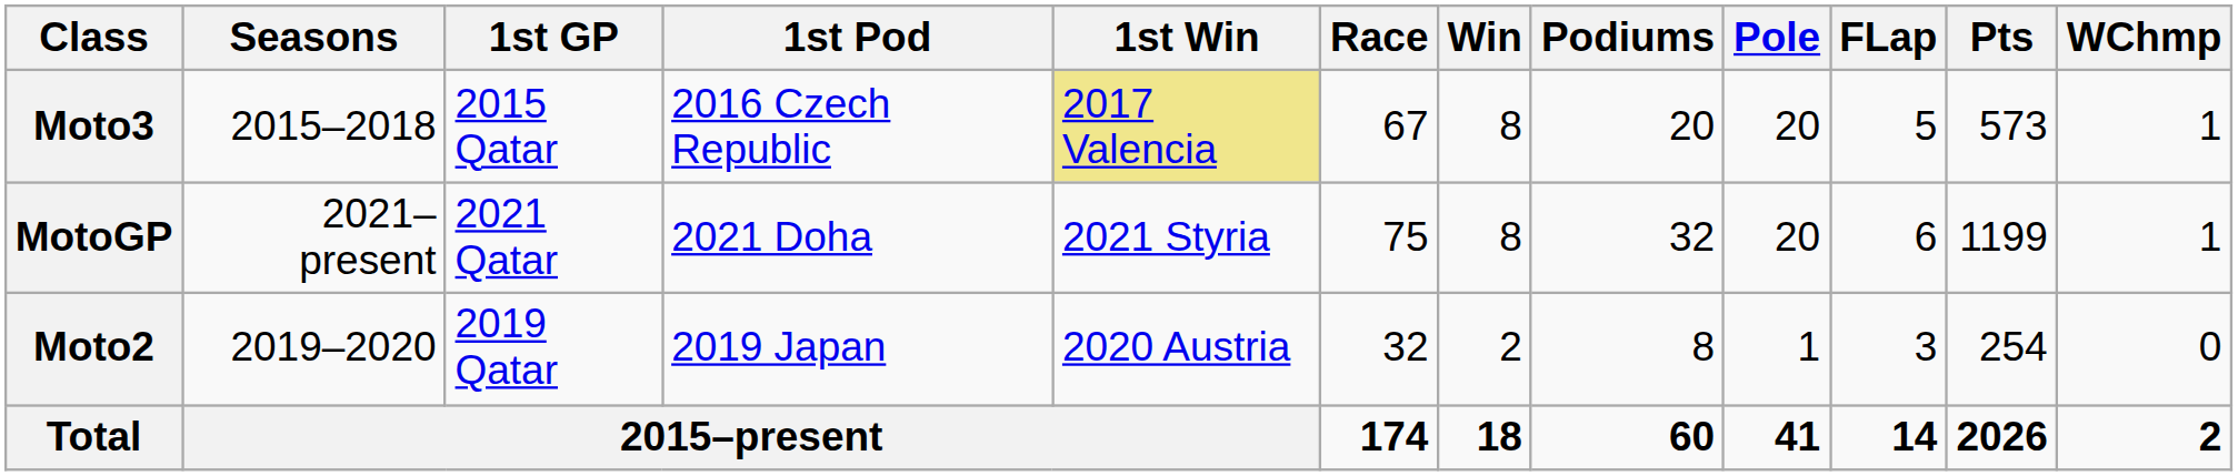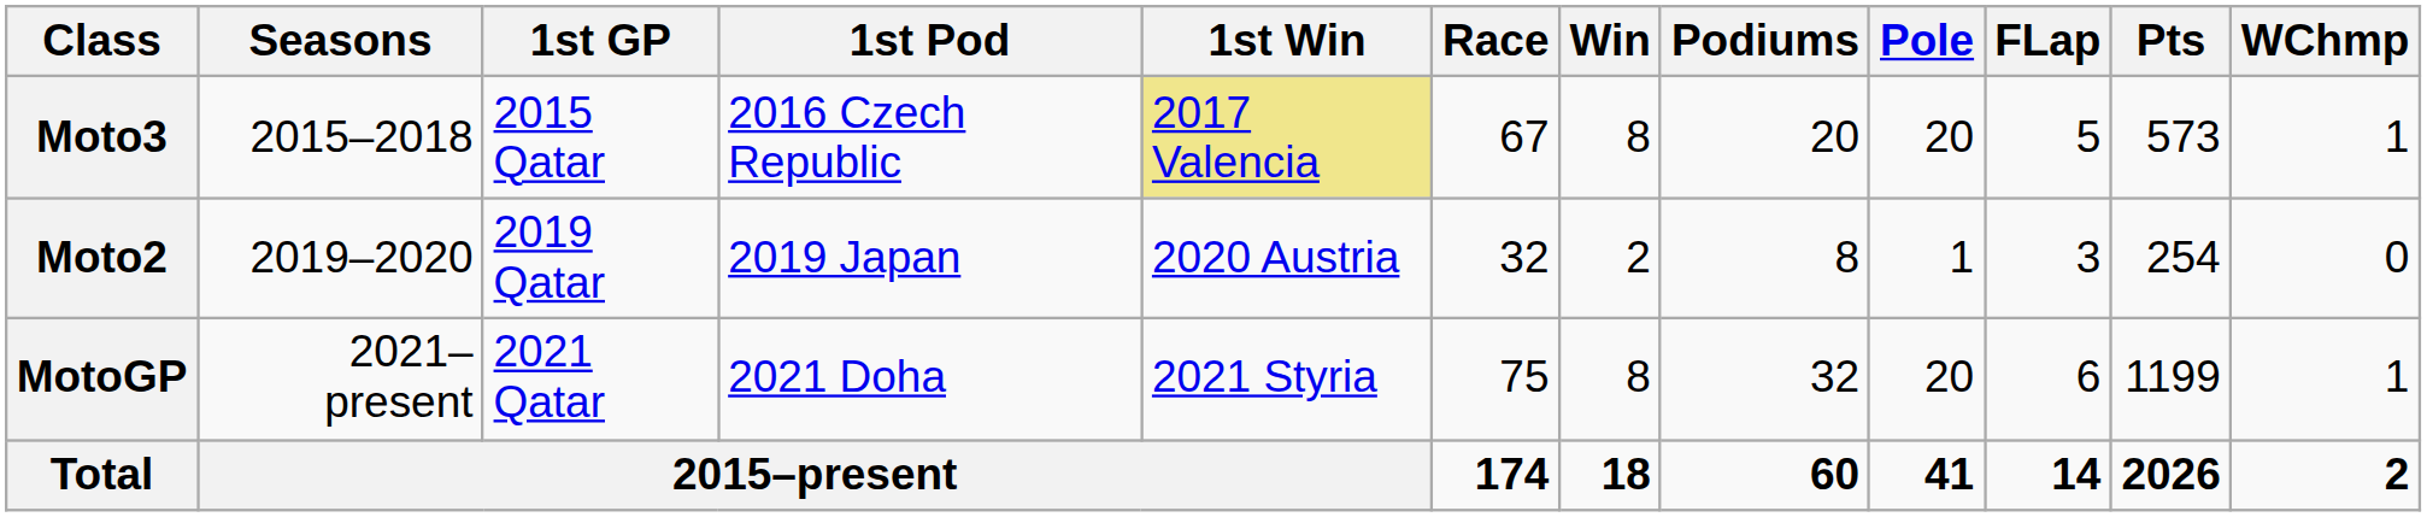rows swapped: Moto2 <-> MotoGP
